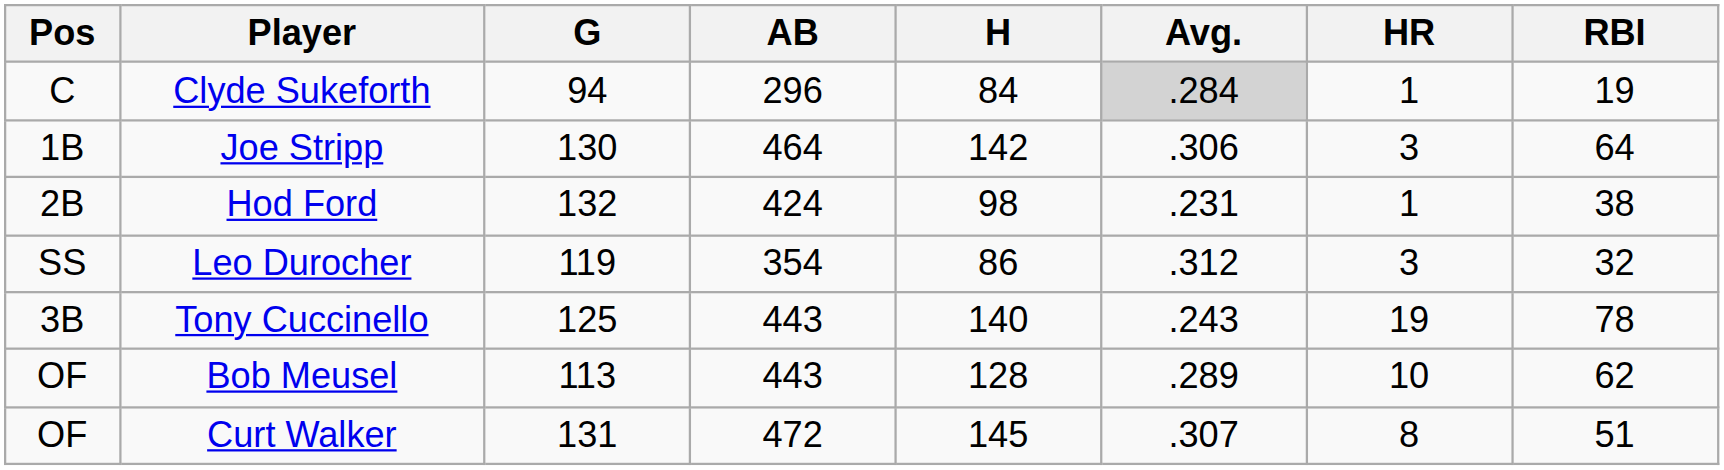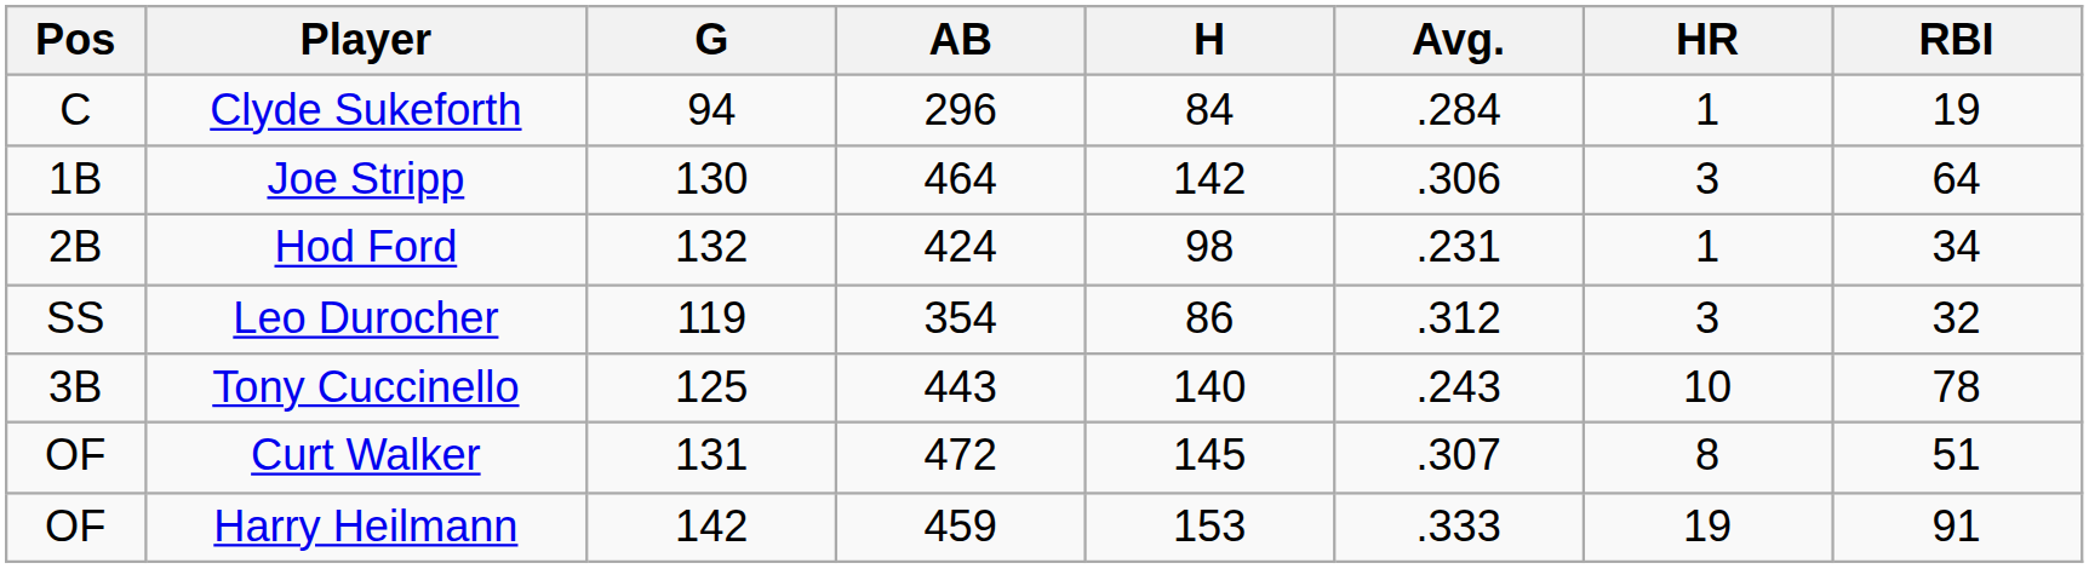Clyde Sukeforth | Avg.: lightgrey background -> no background
Hod Ford | RBI: 38 -> 34
Tony Cuccinello | HR: 19 -> 10
- row: OF | Bob Meusel | 113 | 443 | 128 | .289 | 10 | 62
+ row: OF | Harry Heilmann | 142 | 459 | 153 | .333 | 19 | 91
